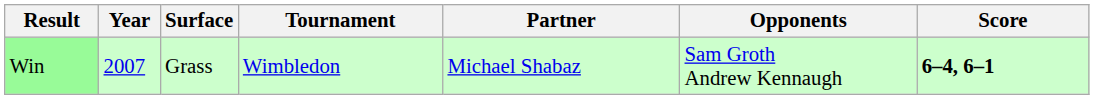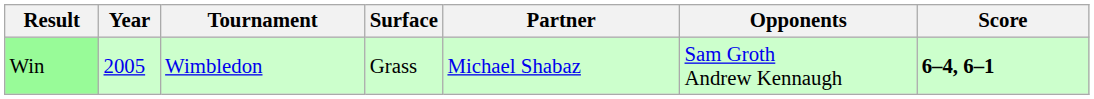columns swapped: Tournament <-> Surface
Win | Year: 2007 -> 2005
